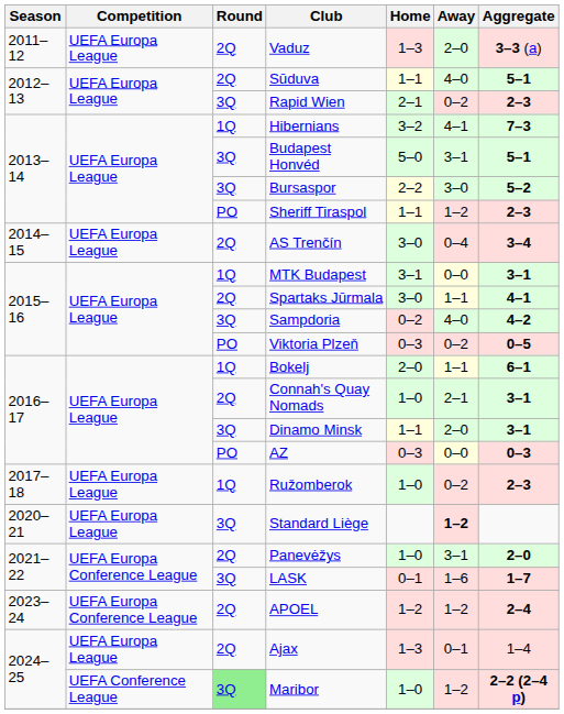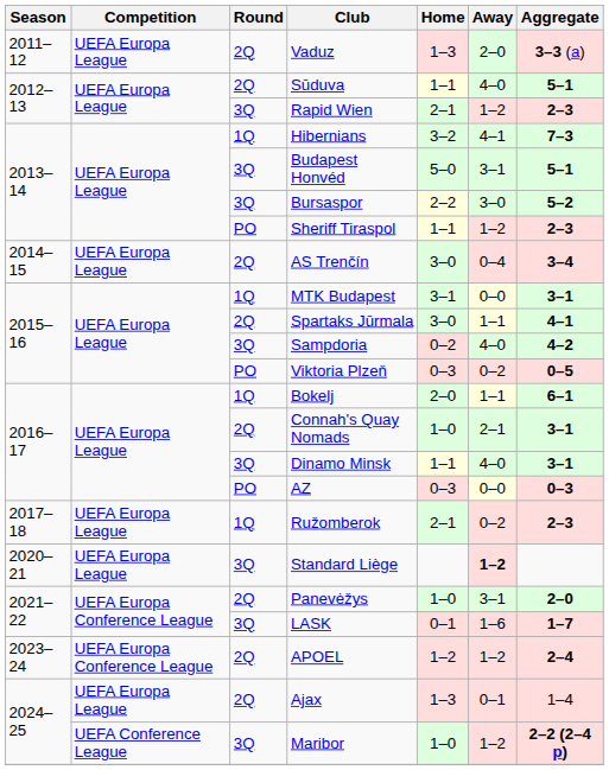Rapid Wien | Away: 0–2 -> 1–2
Dinamo Minsk | Away: 2–0 -> 4–0
Ružomberok | Home: 1–0 -> 2–1
Maribor | Round: lightgreen background -> no background
